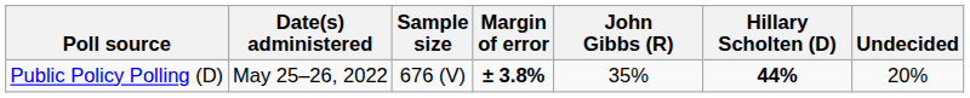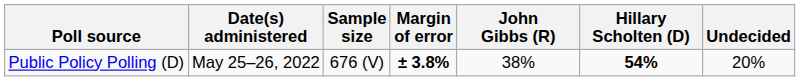Public Policy Polling (D) | John Gibbs (R): 35% -> 38%
Public Policy Polling (D) | Hillary Scholten (D): 44% -> 54%
